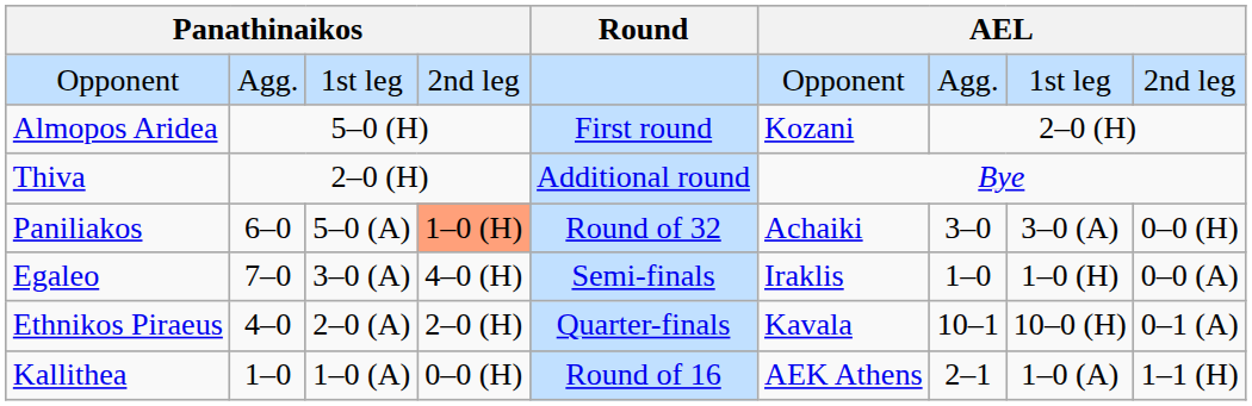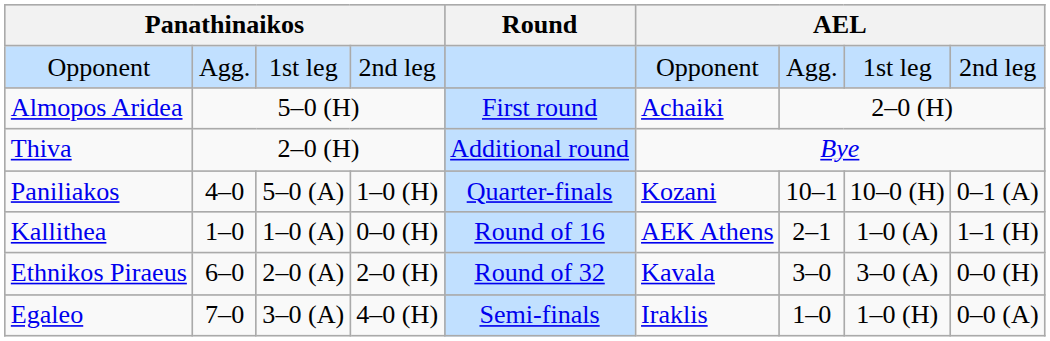Almopos Aridea | column 6: Kozani -> Achaiki
Paniliakos | column 2: 6–0 -> 4–0
Paniliakos | column 4: lightsalmon background -> no background
Paniliakos | Round: Round of 32 -> Quarter-finals
Paniliakos | column 6: Achaiki -> Kozani
Paniliakos | column 7: 3–0 -> 10–1
Paniliakos | column 8: 3–0 (A) -> 10–0 (H)
Paniliakos | column 9: 0–0 (H) -> 0–1 (A)
rows swapped: Kallithea <-> Egaleo
Ethnikos Piraeus | column 2: 4–0 -> 6–0
Ethnikos Piraeus | Round: Quarter-finals -> Round of 32
Ethnikos Piraeus | column 7: 10–1 -> 3–0
Ethnikos Piraeus | column 8: 10–0 (H) -> 3–0 (A)
Ethnikos Piraeus | column 9: 0–1 (A) -> 0–0 (H)
